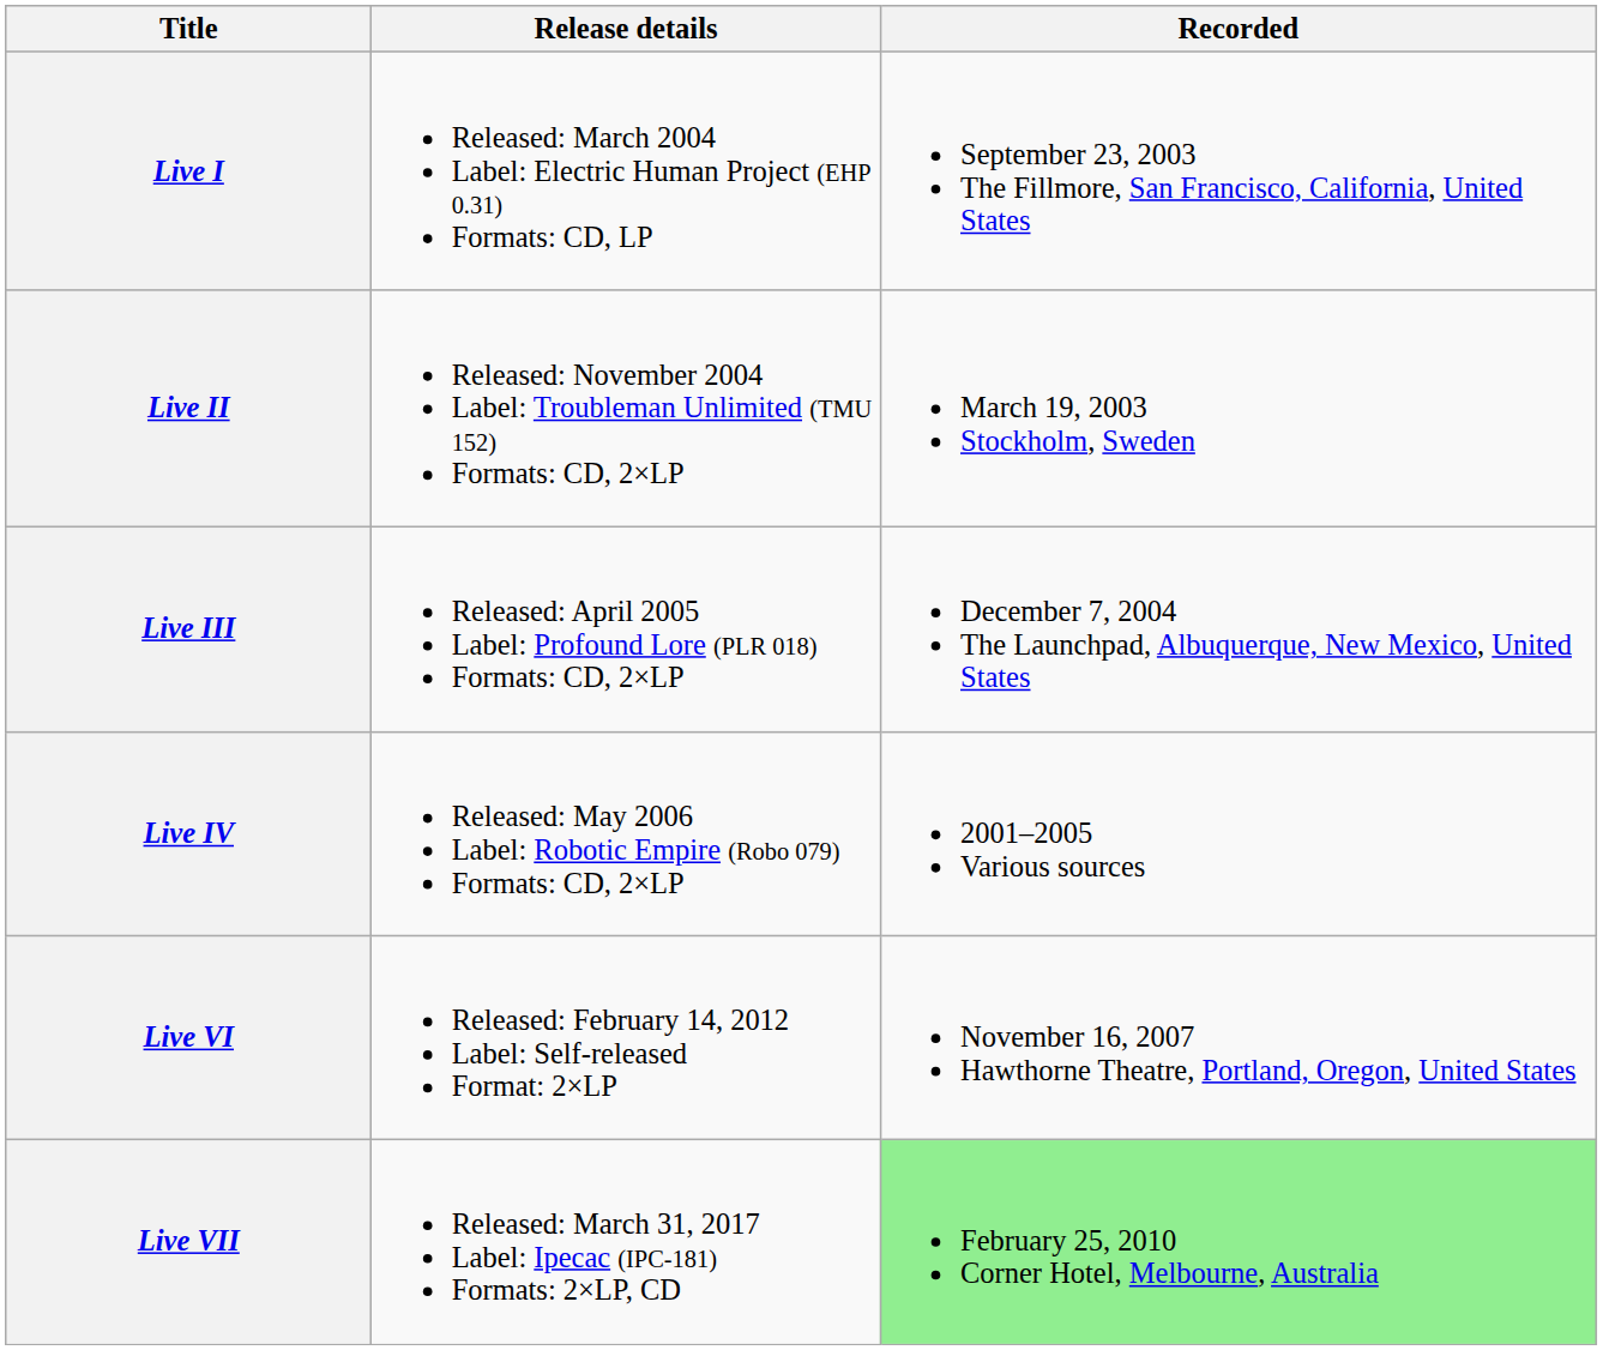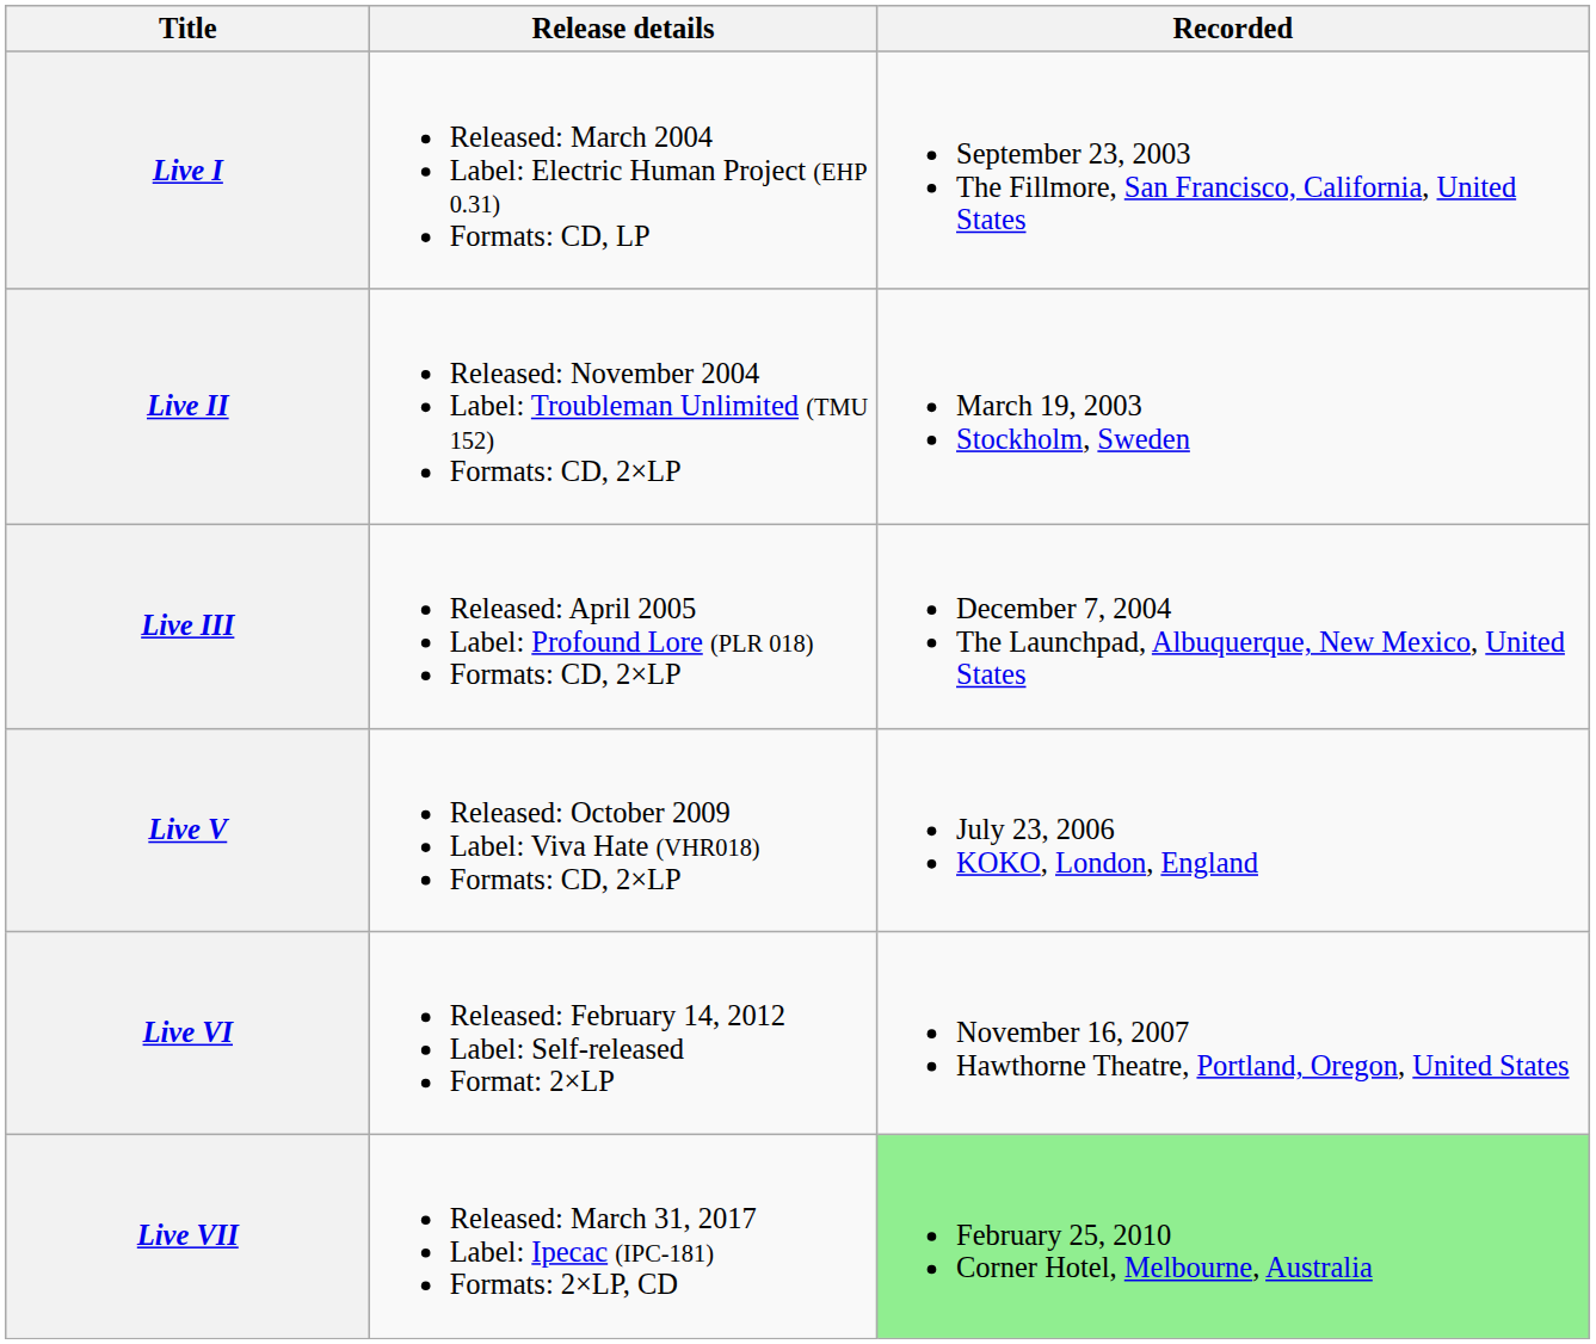- row: Live IV | Released: May 2006 Label: Robotic Empire (Robo 079) Formats: CD, 2×LP | 2001–2005 Various sources
+ row: Live V | Released: October 2009 Label: Viva Hate (VHR018) Formats: CD, 2×LP | July 23, 2006 KOKO, London, England
